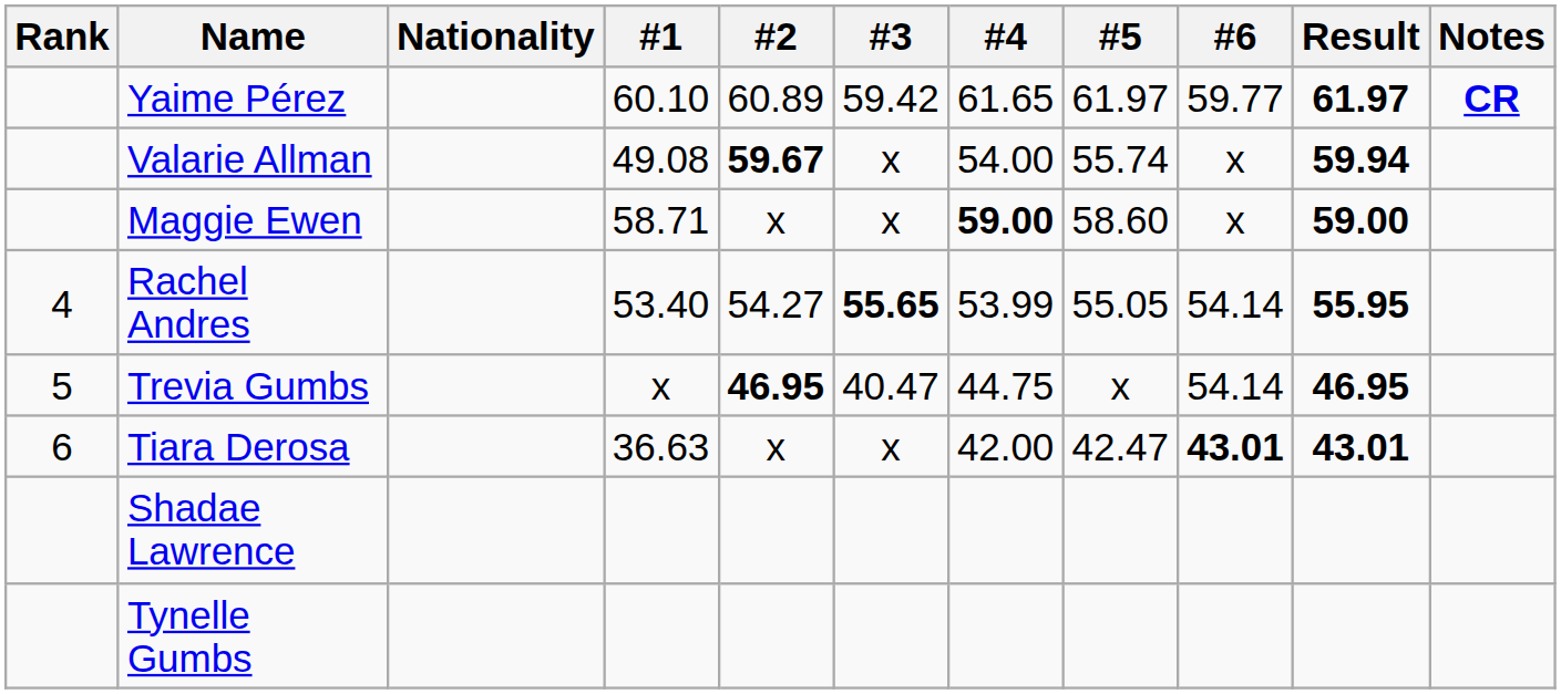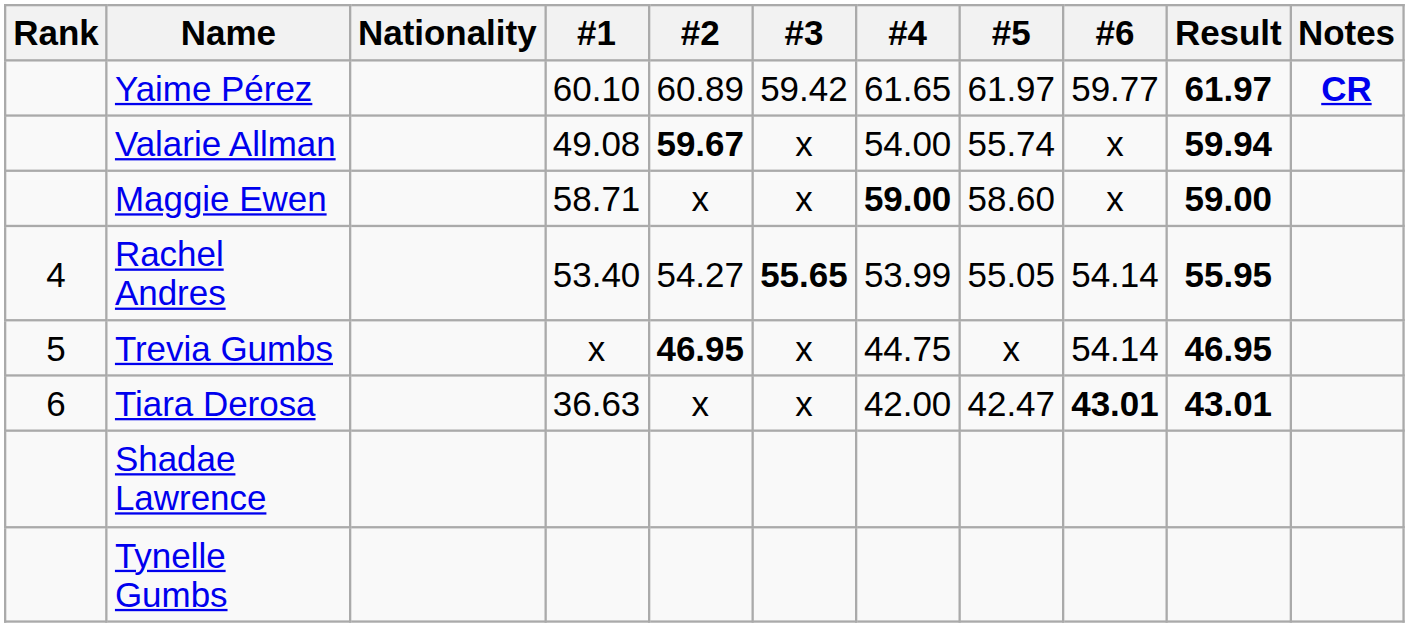Trevia Gumbs | #3: 40.47 -> x
